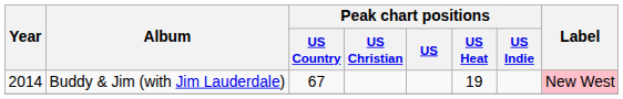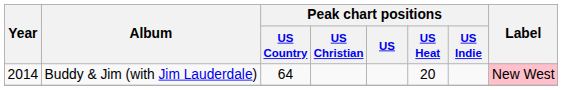Buddy & Jim (with Jim Lauderdale) | Peak chart positions / US Country: 67 -> 64
Buddy & Jim (with Jim Lauderdale) | Peak chart positions / US Heat: 19 -> 20
